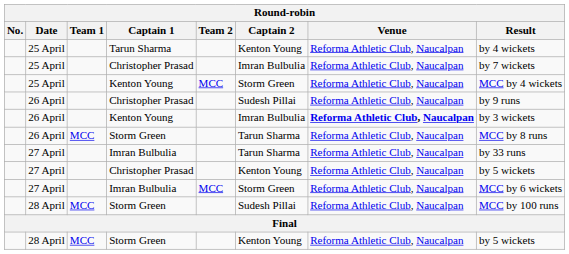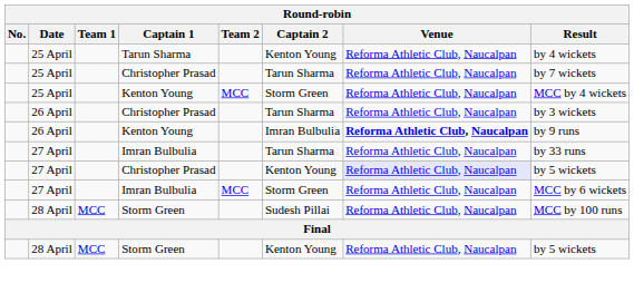25 April / Christopher Prasad | Captain 2: Imran Bulbulia -> Tarun Sharma
26 April / Christopher Prasad | Captain 2: Sudesh Pillai -> Tarun Sharma
26 April / Christopher Prasad | Result: by 9 runs -> by 3 wickets
26 April / Kenton Young | Result: by 3 wickets -> by 9 runs
- row: 26 April | MCC | Storm Green | Tarun Sharma | Reforma Athletic Club, Naucalpan | MCC by 8 runs
27 April / Christopher Prasad | Venue: no background -> lavender background
